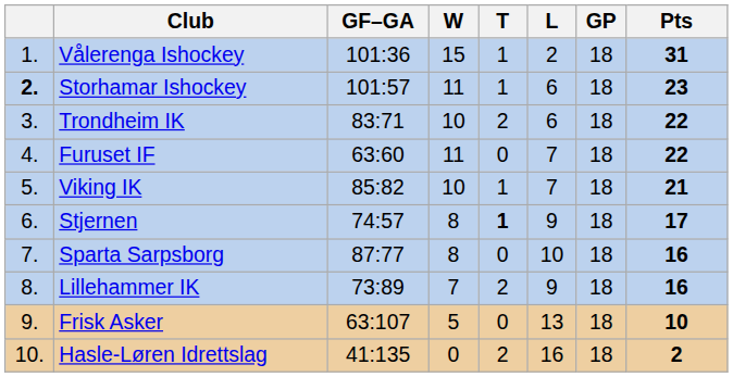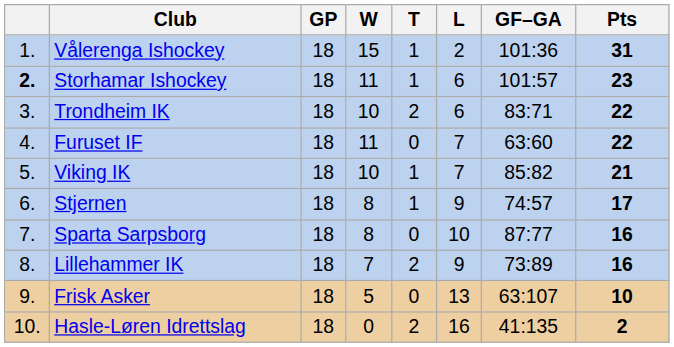columns swapped: GP <-> GF–GA
Stjernen | T: bold -> normal
